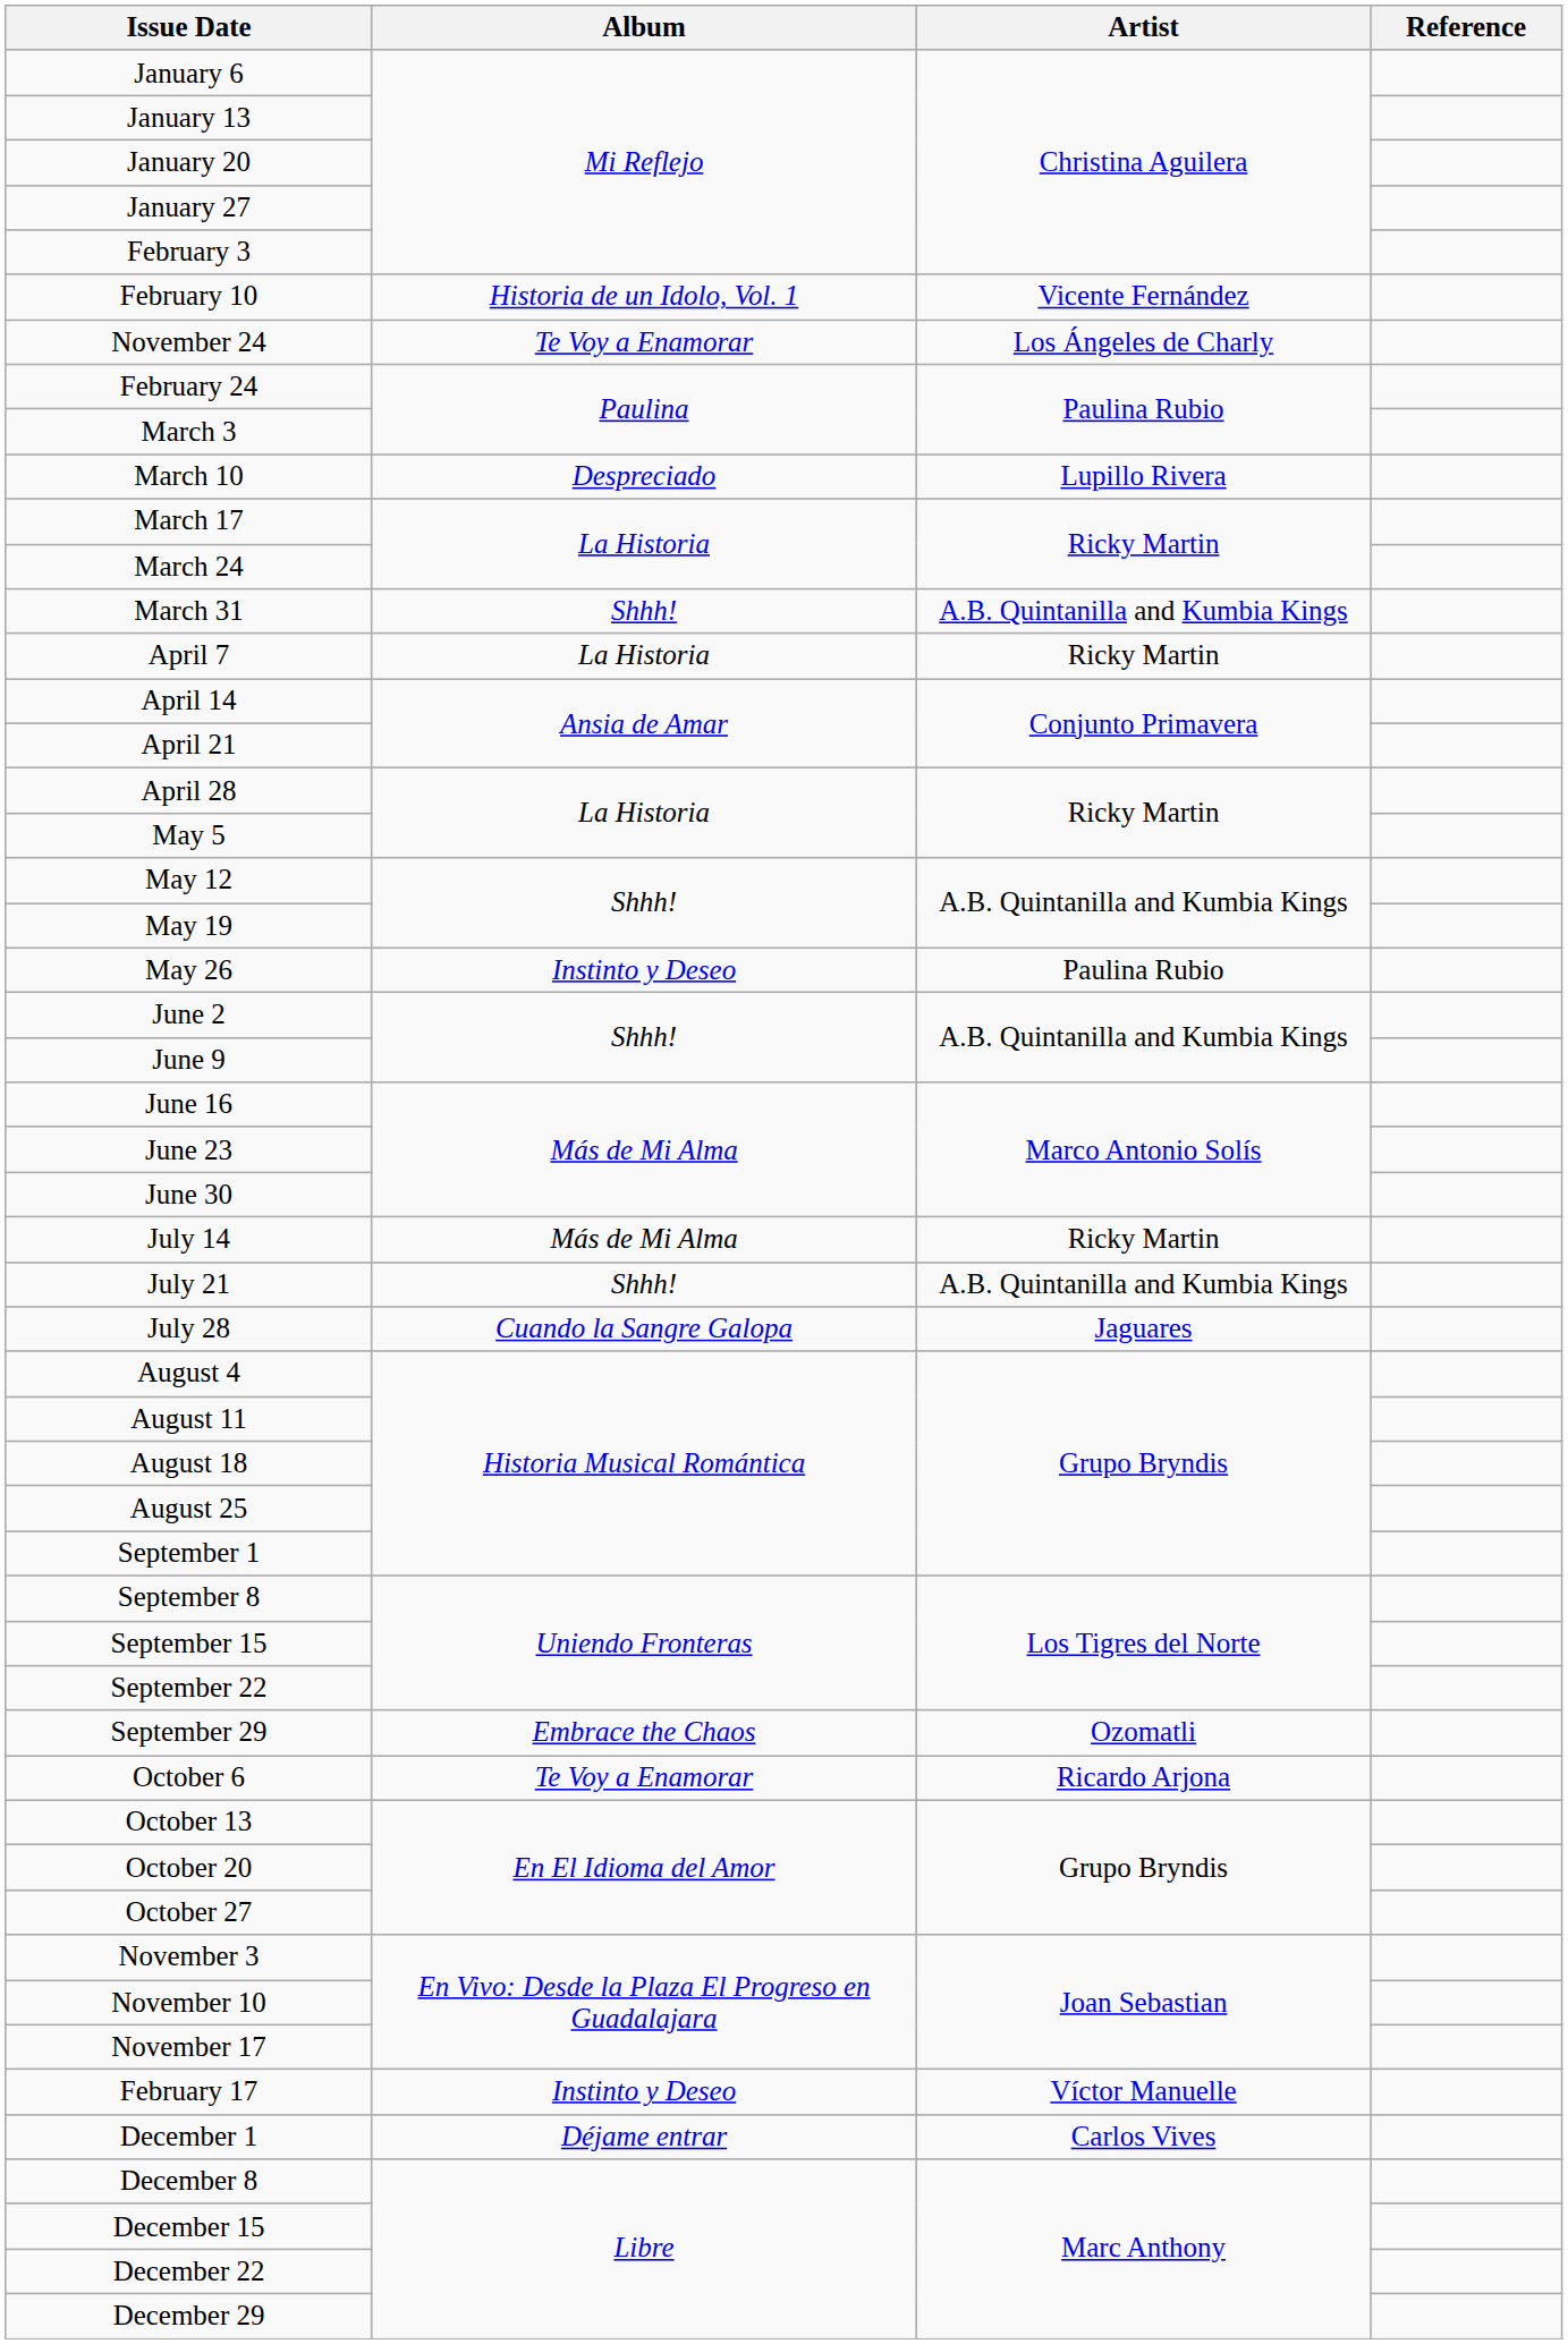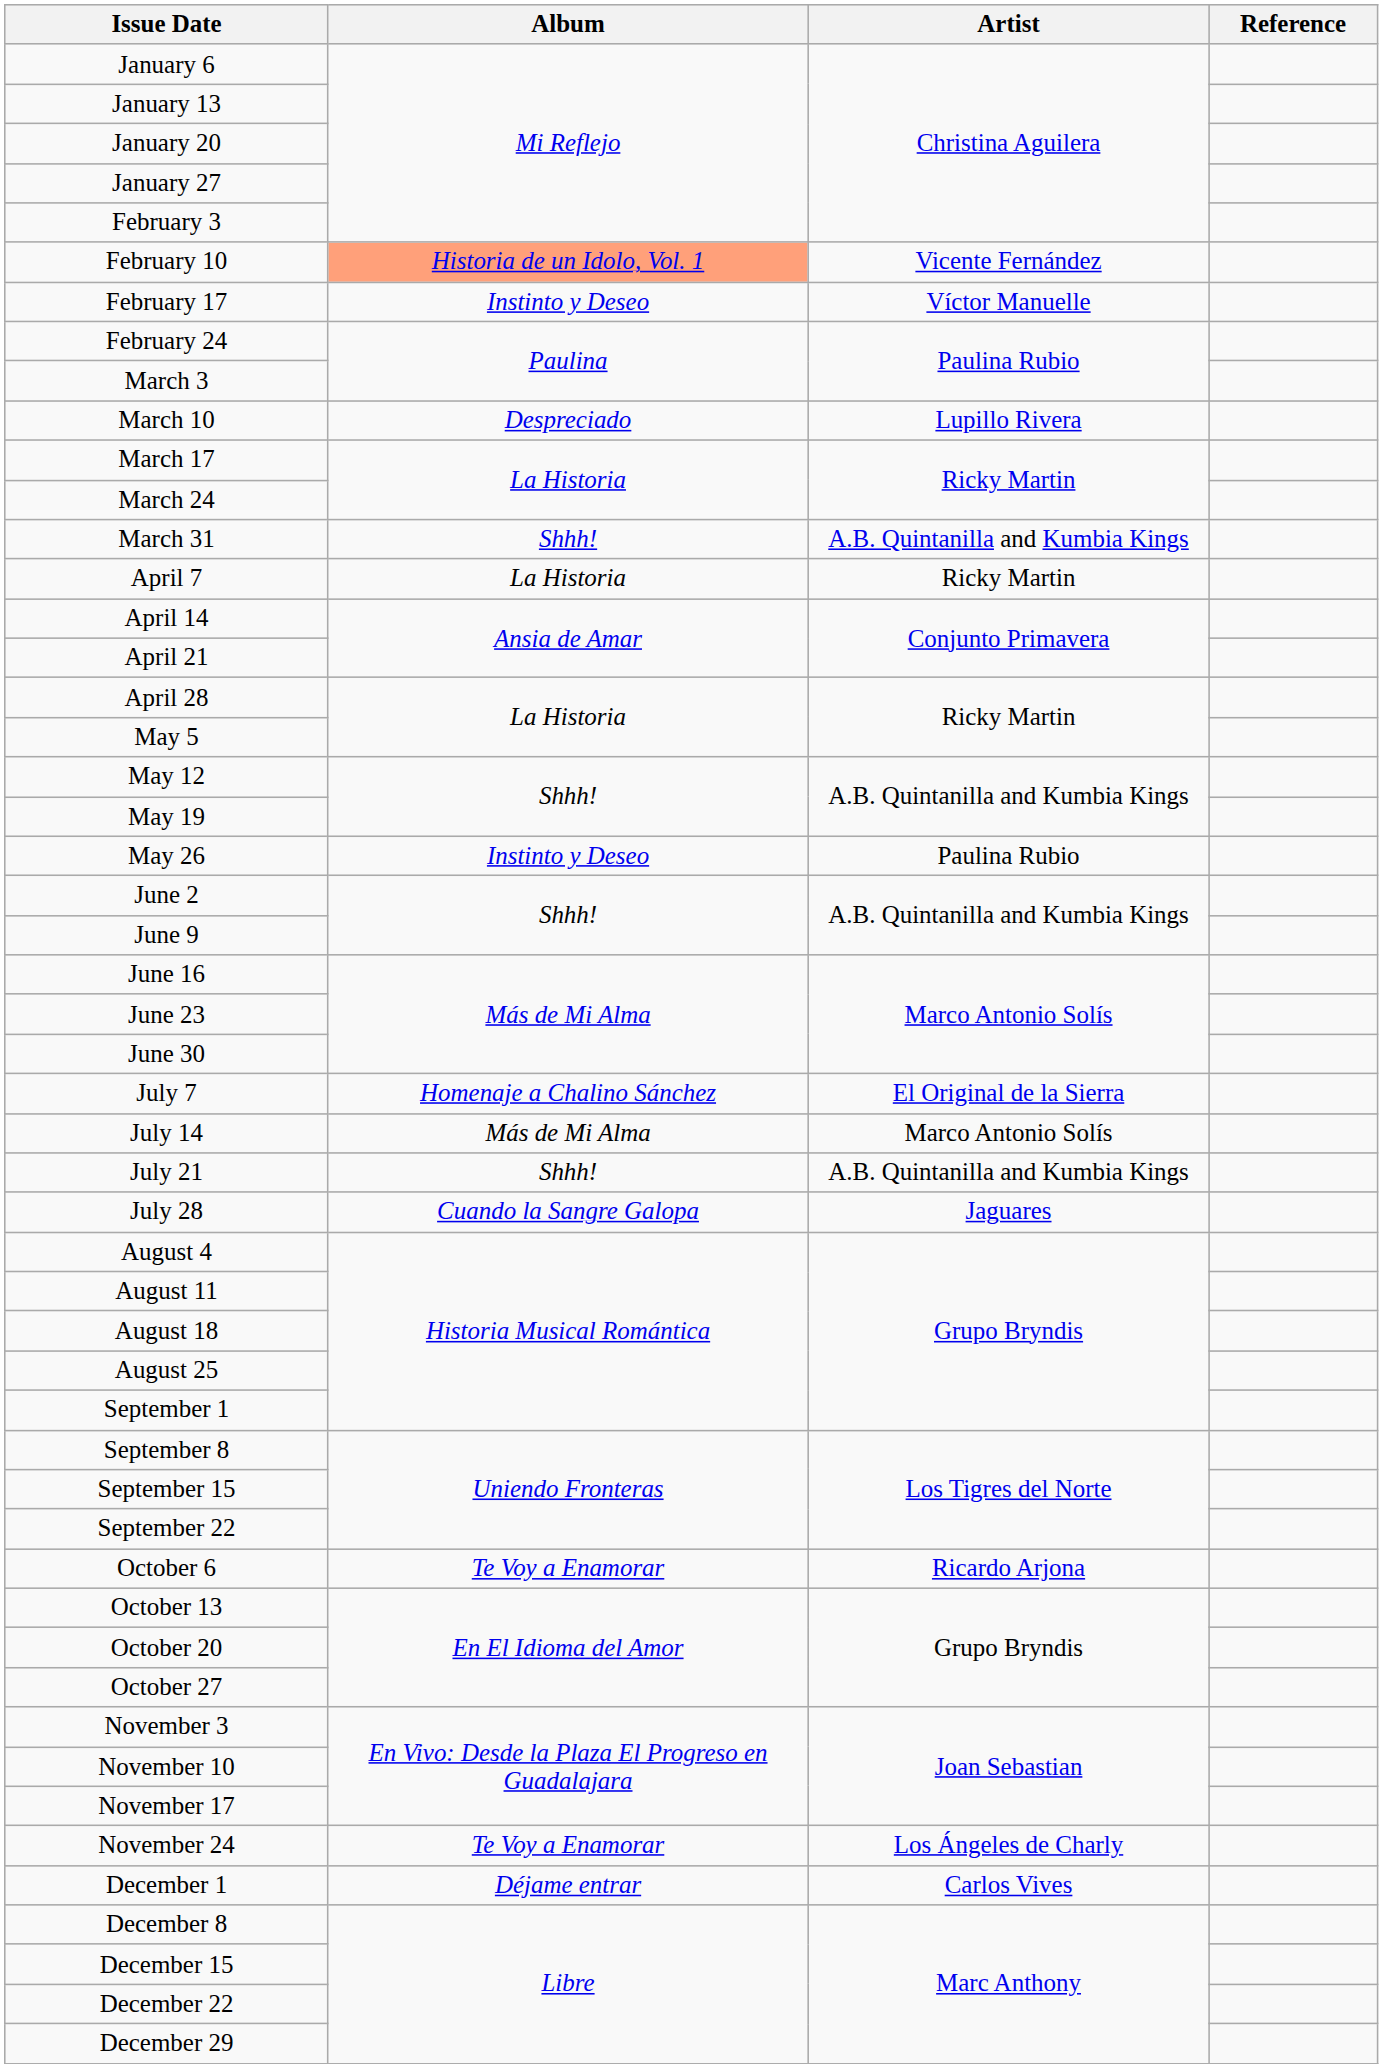February 10 | Album: no background -> lightsalmon background
rows swapped: February 17 <-> November 24
+ row: July 7 | Homenaje a Chalino Sánchez | El Original de la Sierra
July 14 | Artist: Ricky Martin -> Marco Antonio Solís
- row: September 29 | Embrace the Chaos | Ozomatli
